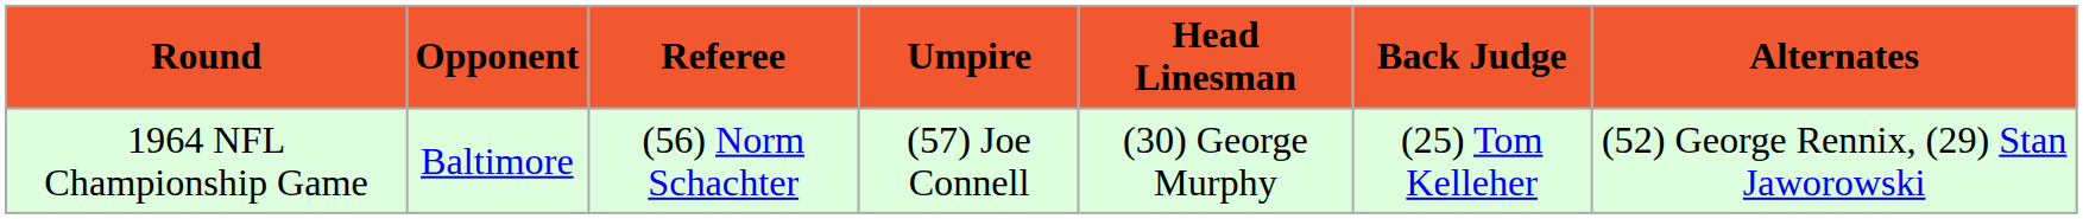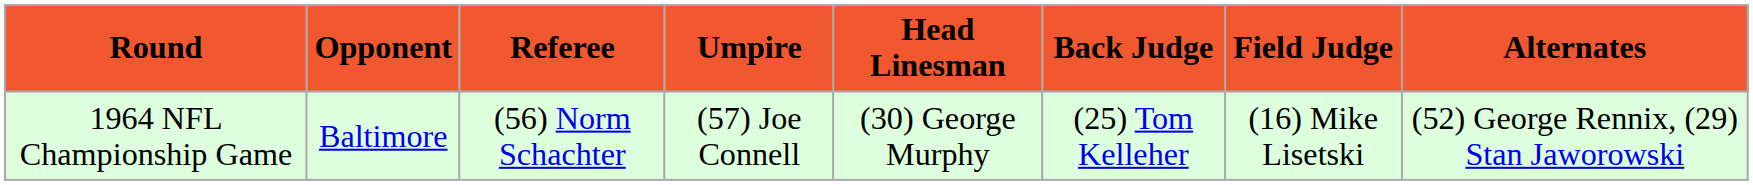+ column: Field Judge | (16) Mike Lisetski
